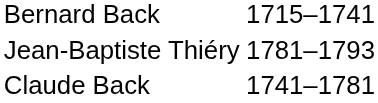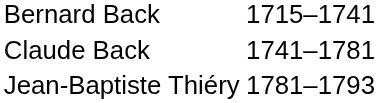rows swapped: Claude Back <-> Jean-Baptiste Thiéry
